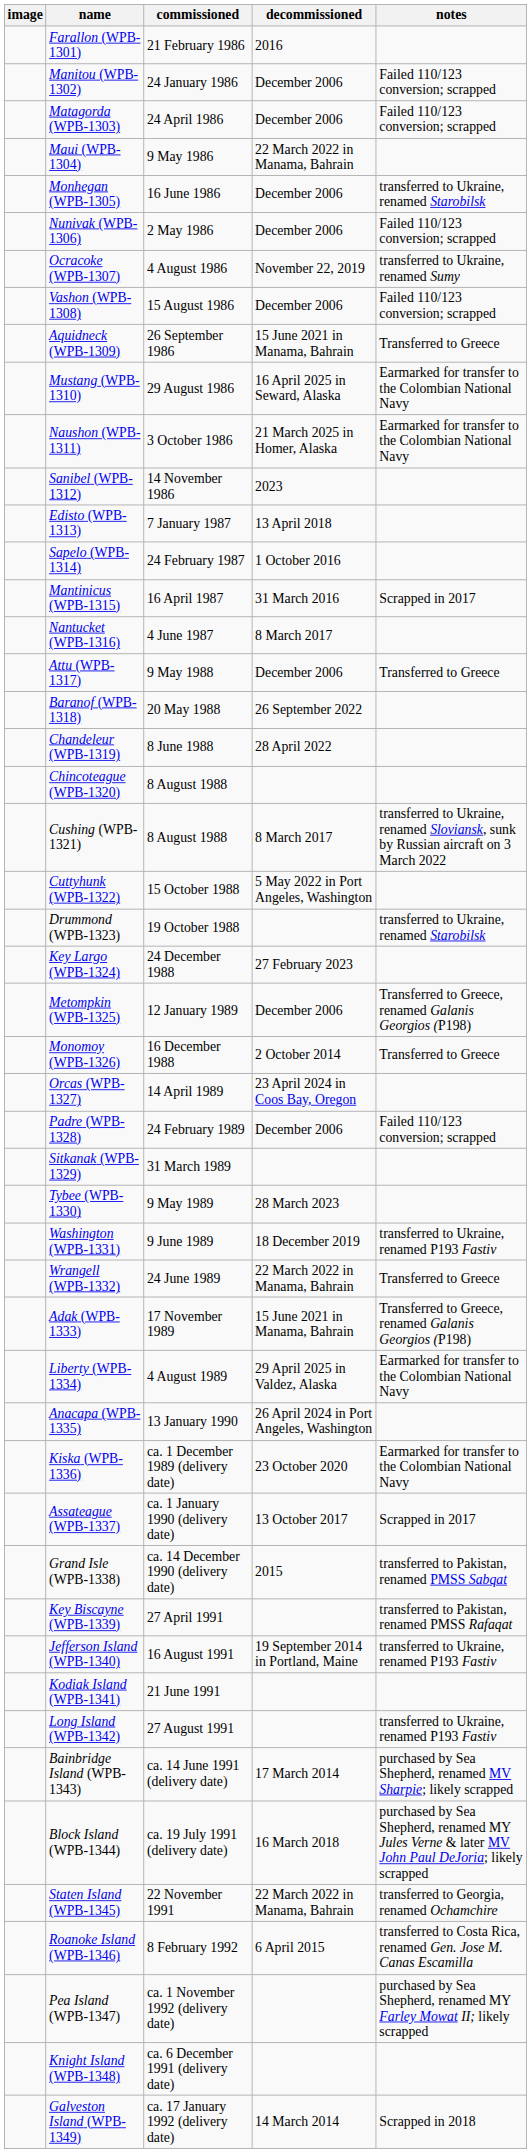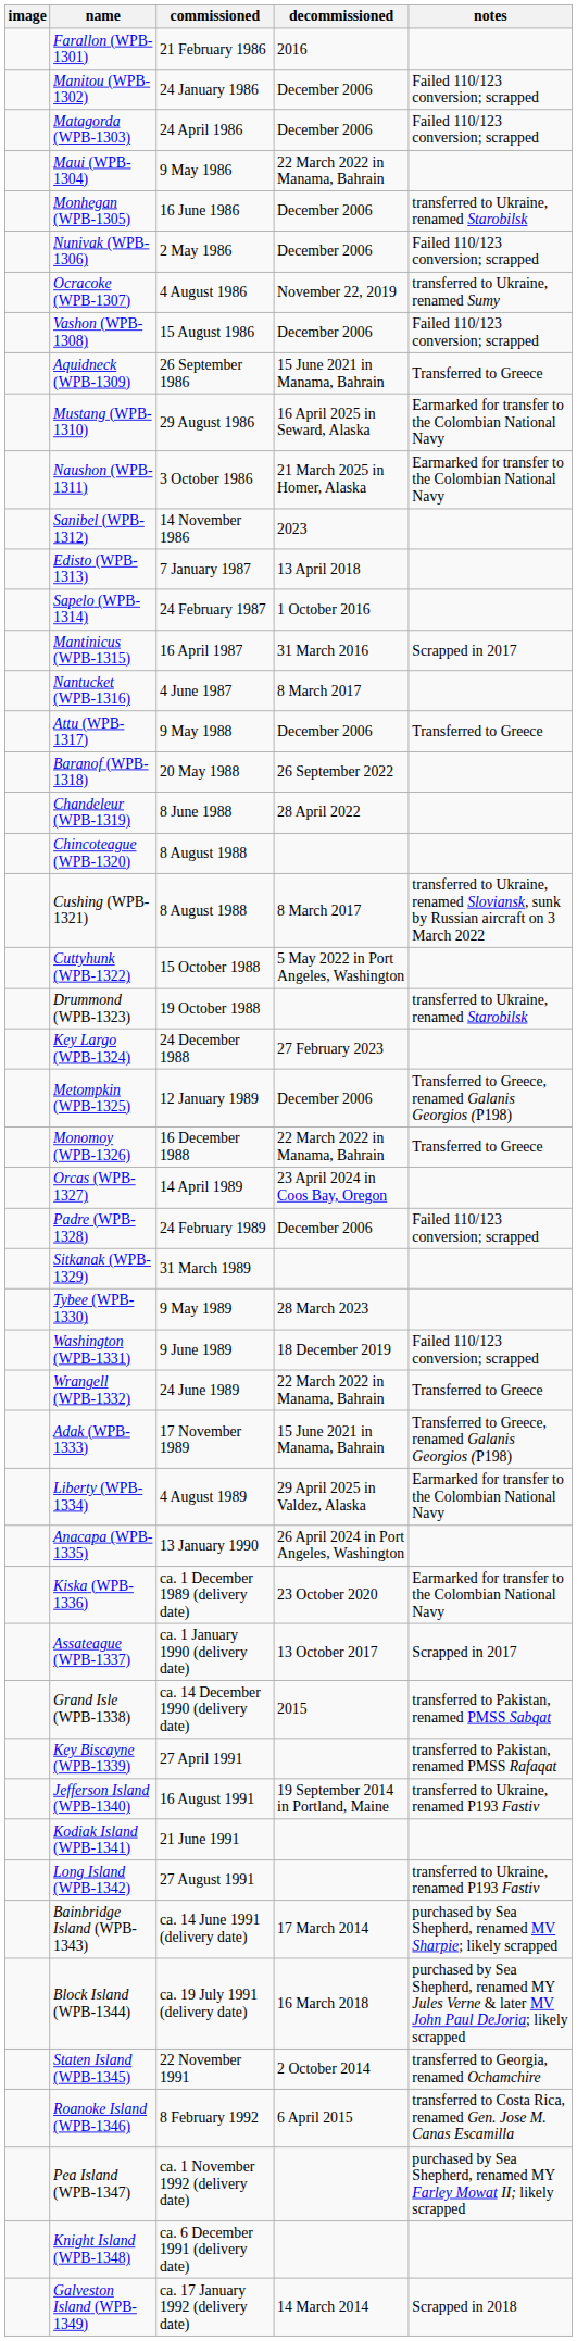Monomoy (WPB-1326) | decommissioned: 2 October 2014 -> 22 March 2022 in Manama, Bahrain
Washington (WPB-1331) | notes: transferred to Ukraine, renamed P193 Fastiv -> Failed 110/123 conversion; scrapped
Staten Island (WPB-1345) | decommissioned: 22 March 2022 in Manama, Bahrain -> 2 October 2014
